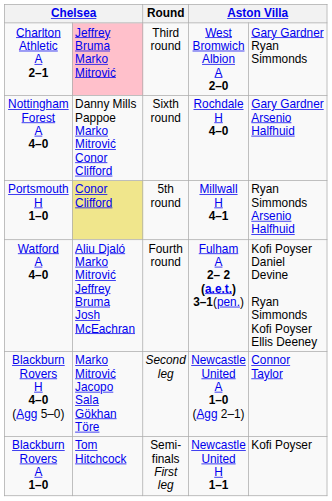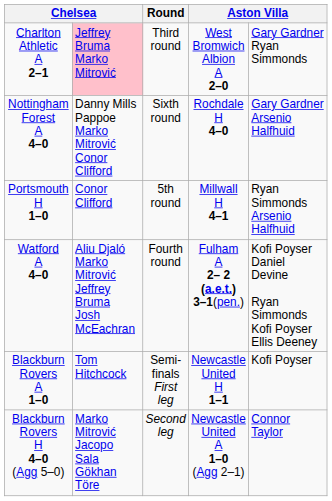Portsmouth H 1–0 | column 2: khaki background -> no background
rows swapped: Blackburn Rovers A 1–0 <-> Blackburn Rovers H 4–0 (Agg 5–0)
